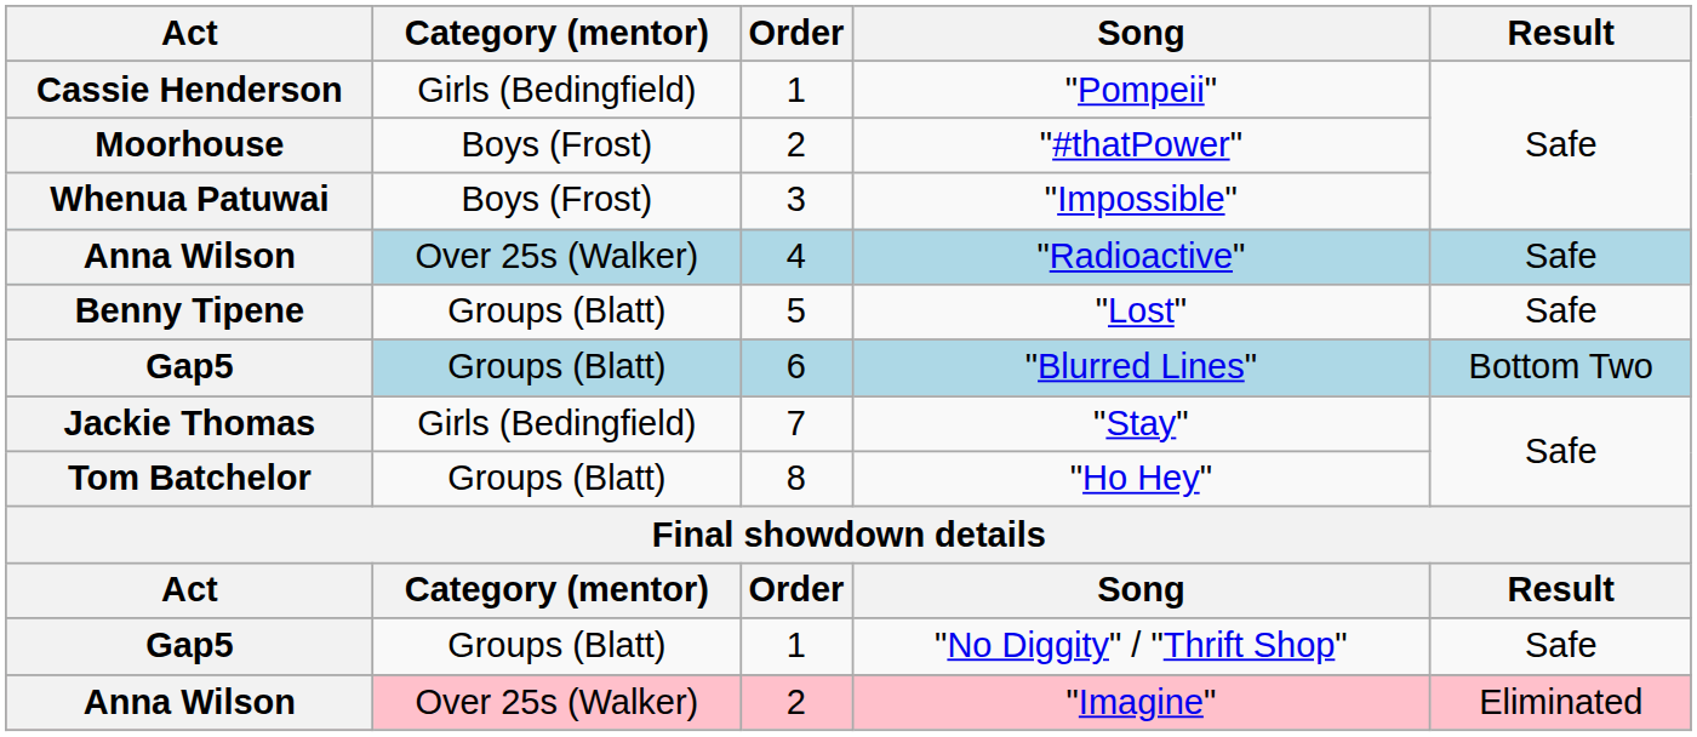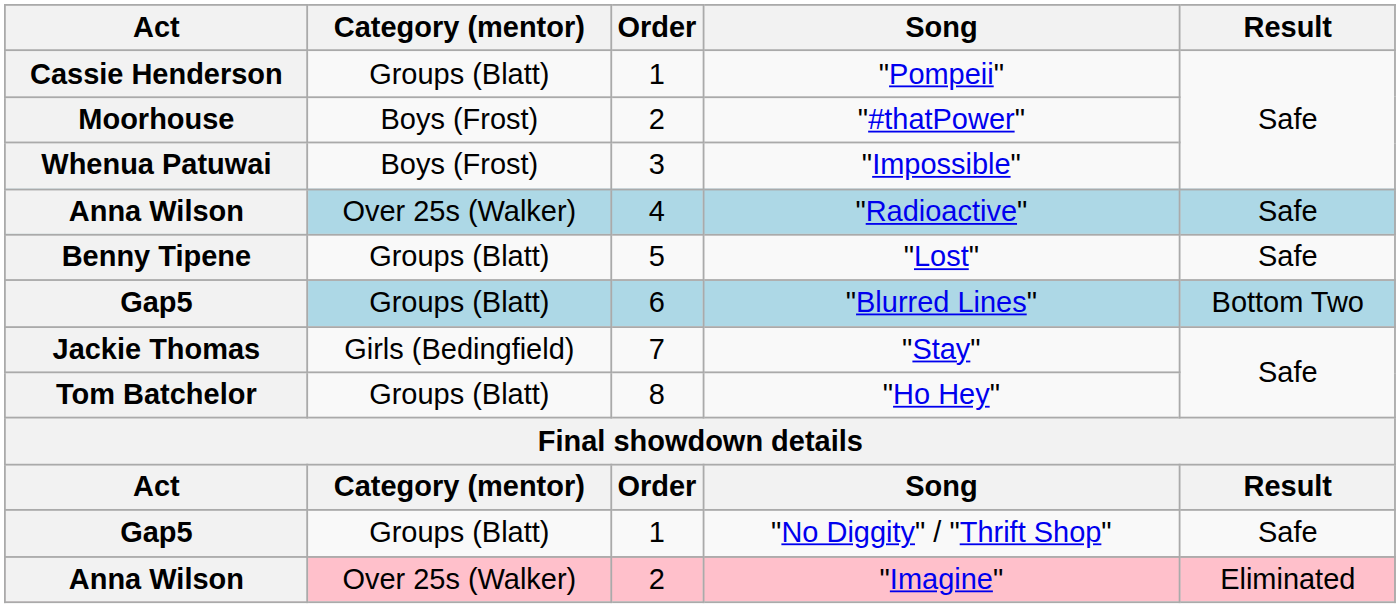"Pompeii" | Category (mentor): Girls (Bedingfield) -> Groups (Blatt)
